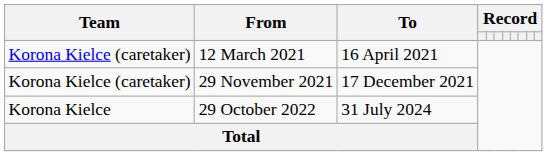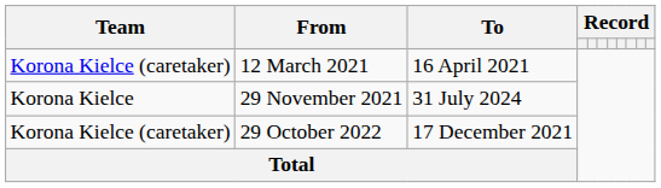29 November 2021 | Team: Korona Kielce (caretaker) -> Korona Kielce
29 November 2021 | To: 17 December 2021 -> 31 July 2024
29 October 2022 | Team: Korona Kielce -> Korona Kielce (caretaker)
29 October 2022 | To: 31 July 2024 -> 17 December 2021
